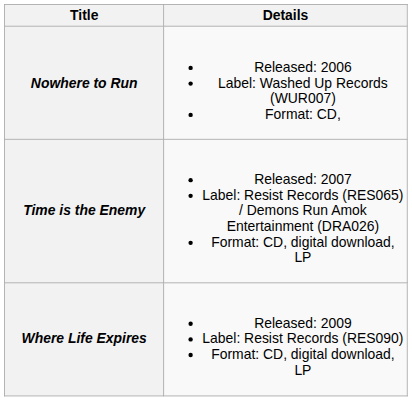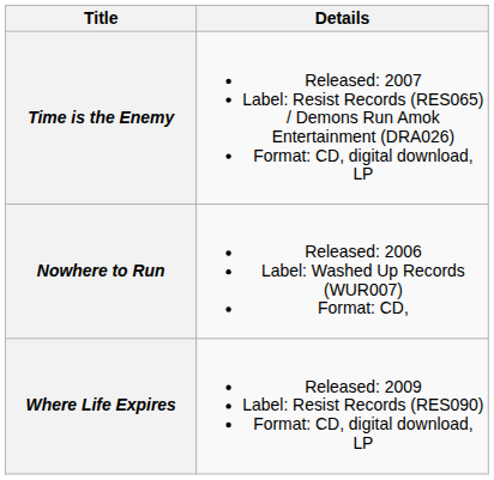rows swapped: Nowhere to Run <-> Time is the Enemy
